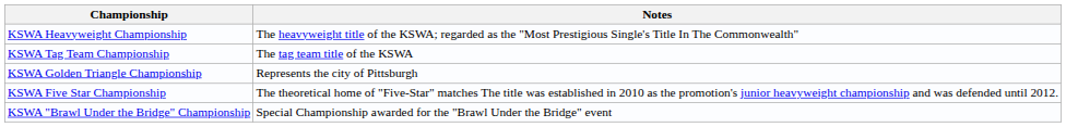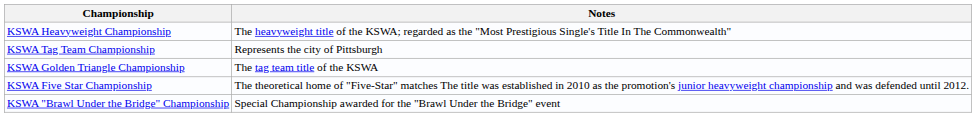KSWA Tag Team Championship | Notes: The tag team title of the KSWA -> Represents the city of Pittsburgh
KSWA Golden Triangle Championship | Notes: Represents the city of Pittsburgh -> The tag team title of the KSWA
